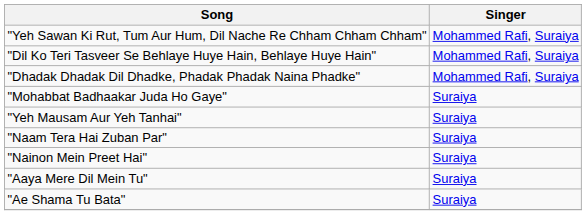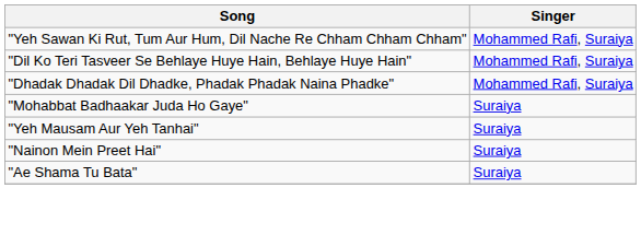- row: "Naam Tera Hai Zuban Par" | Suraiya
- row: "Aaya Mere Dil Mein Tu" | Suraiya
